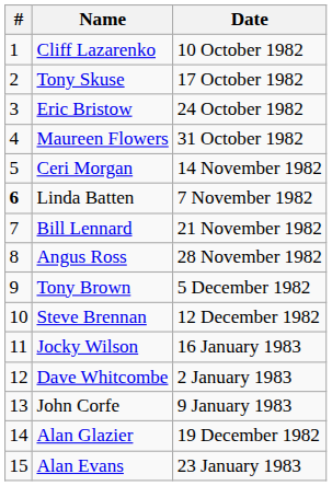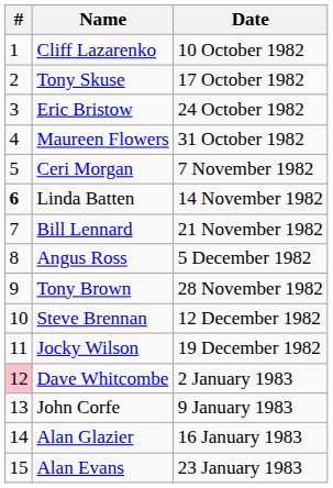Ceri Morgan | Date: 14 November 1982 -> 7 November 1982
Linda Batten | Date: 7 November 1982 -> 14 November 1982
Angus Ross | Date: 28 November 1982 -> 5 December 1982
Tony Brown | Date: 5 December 1982 -> 28 November 1982
Jocky Wilson | Date: 16 January 1983 -> 19 December 1982
Dave Whitcombe | #: no background -> pink background
Alan Glazier | Date: 19 December 1982 -> 16 January 1983
